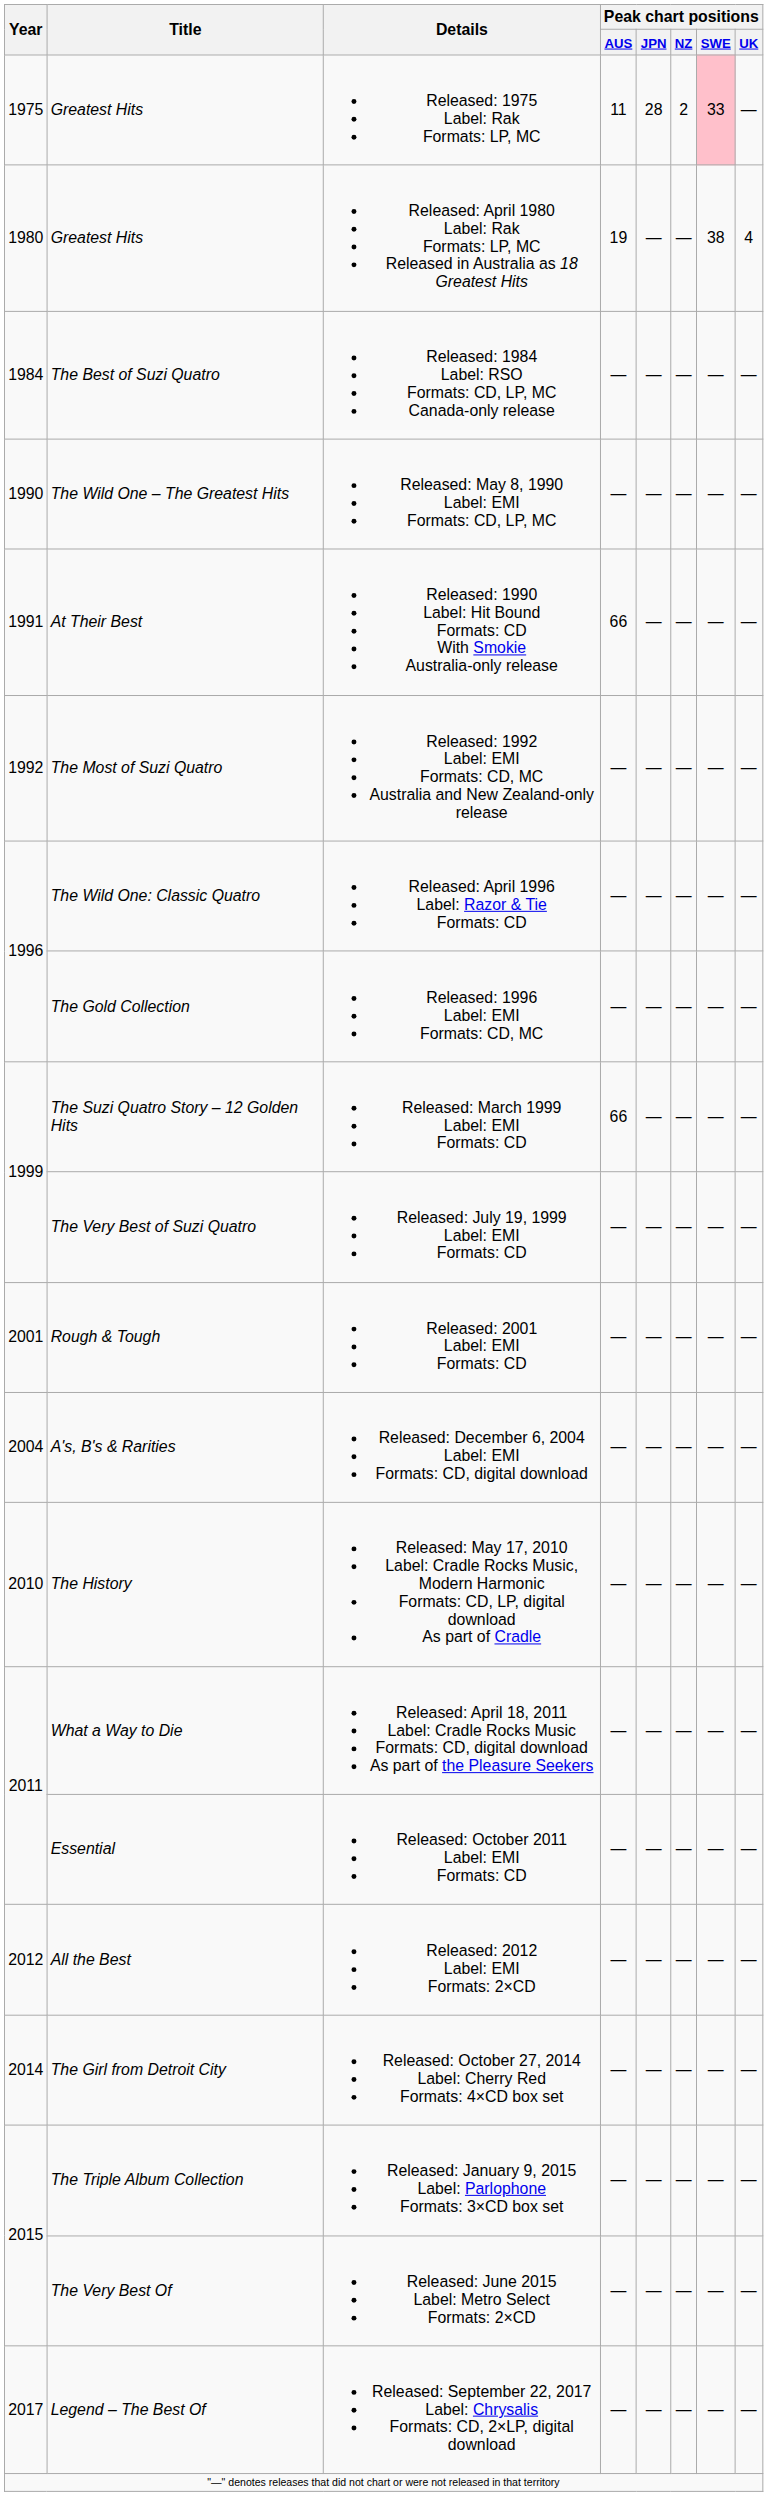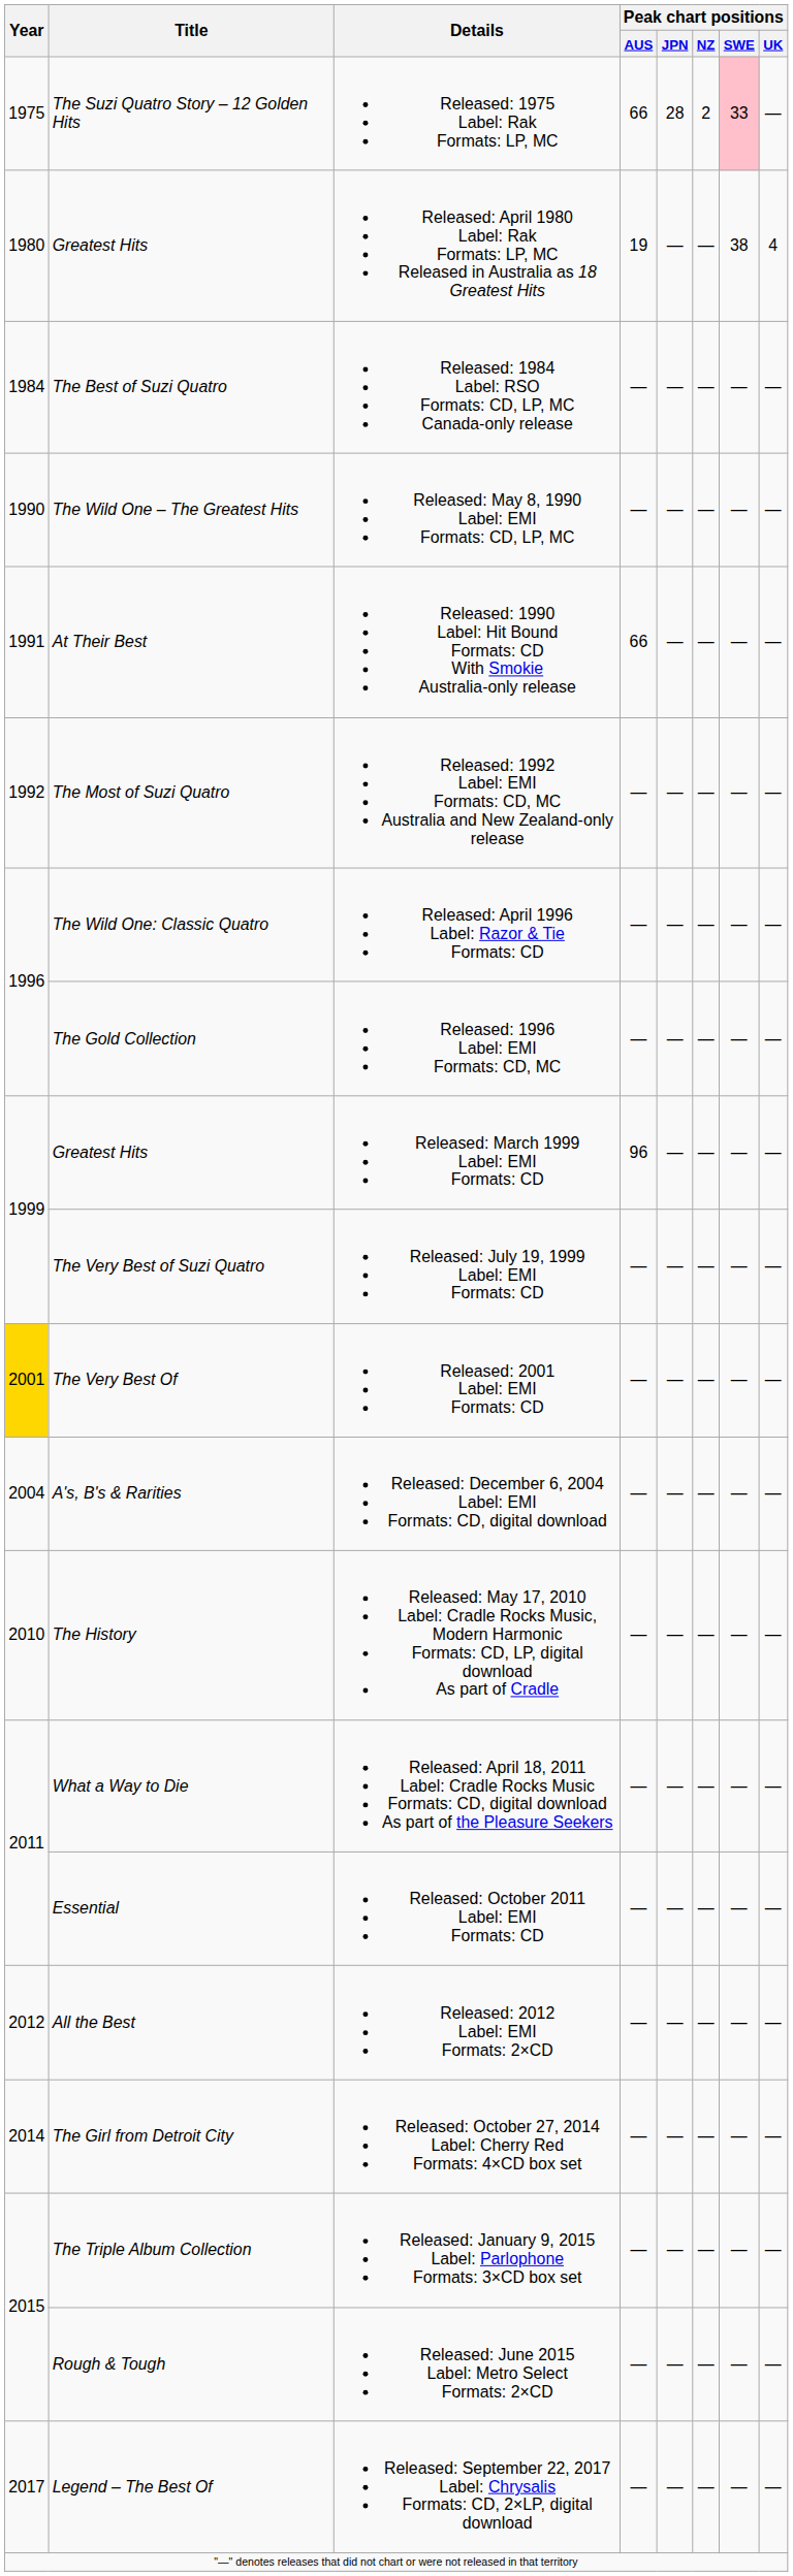Released: 1975 Label: Rak Formats: LP, MC | Title: Greatest Hits -> The Suzi Quatro Story – 12 Golden Hits
Released: 1975 Label: Rak Formats: LP, MC | Peak chart positions / AUS: 11 -> 66
Released: March 1999 Label: EMI Formats: CD | Title: The Suzi Quatro Story – 12 Golden Hits -> Greatest Hits
Released: March 1999 Label: EMI Formats: CD | Peak chart positions / AUS: 66 -> 96
Released: 2001 Label: EMI Formats: CD | Year: no background -> gold background
Released: 2001 Label: EMI Formats: CD | Title: Rough & Tough -> The Very Best Of
Released: June 2015 Label: Metro Select Formats: 2×CD | Title: The Very Best Of -> Rough & Tough
